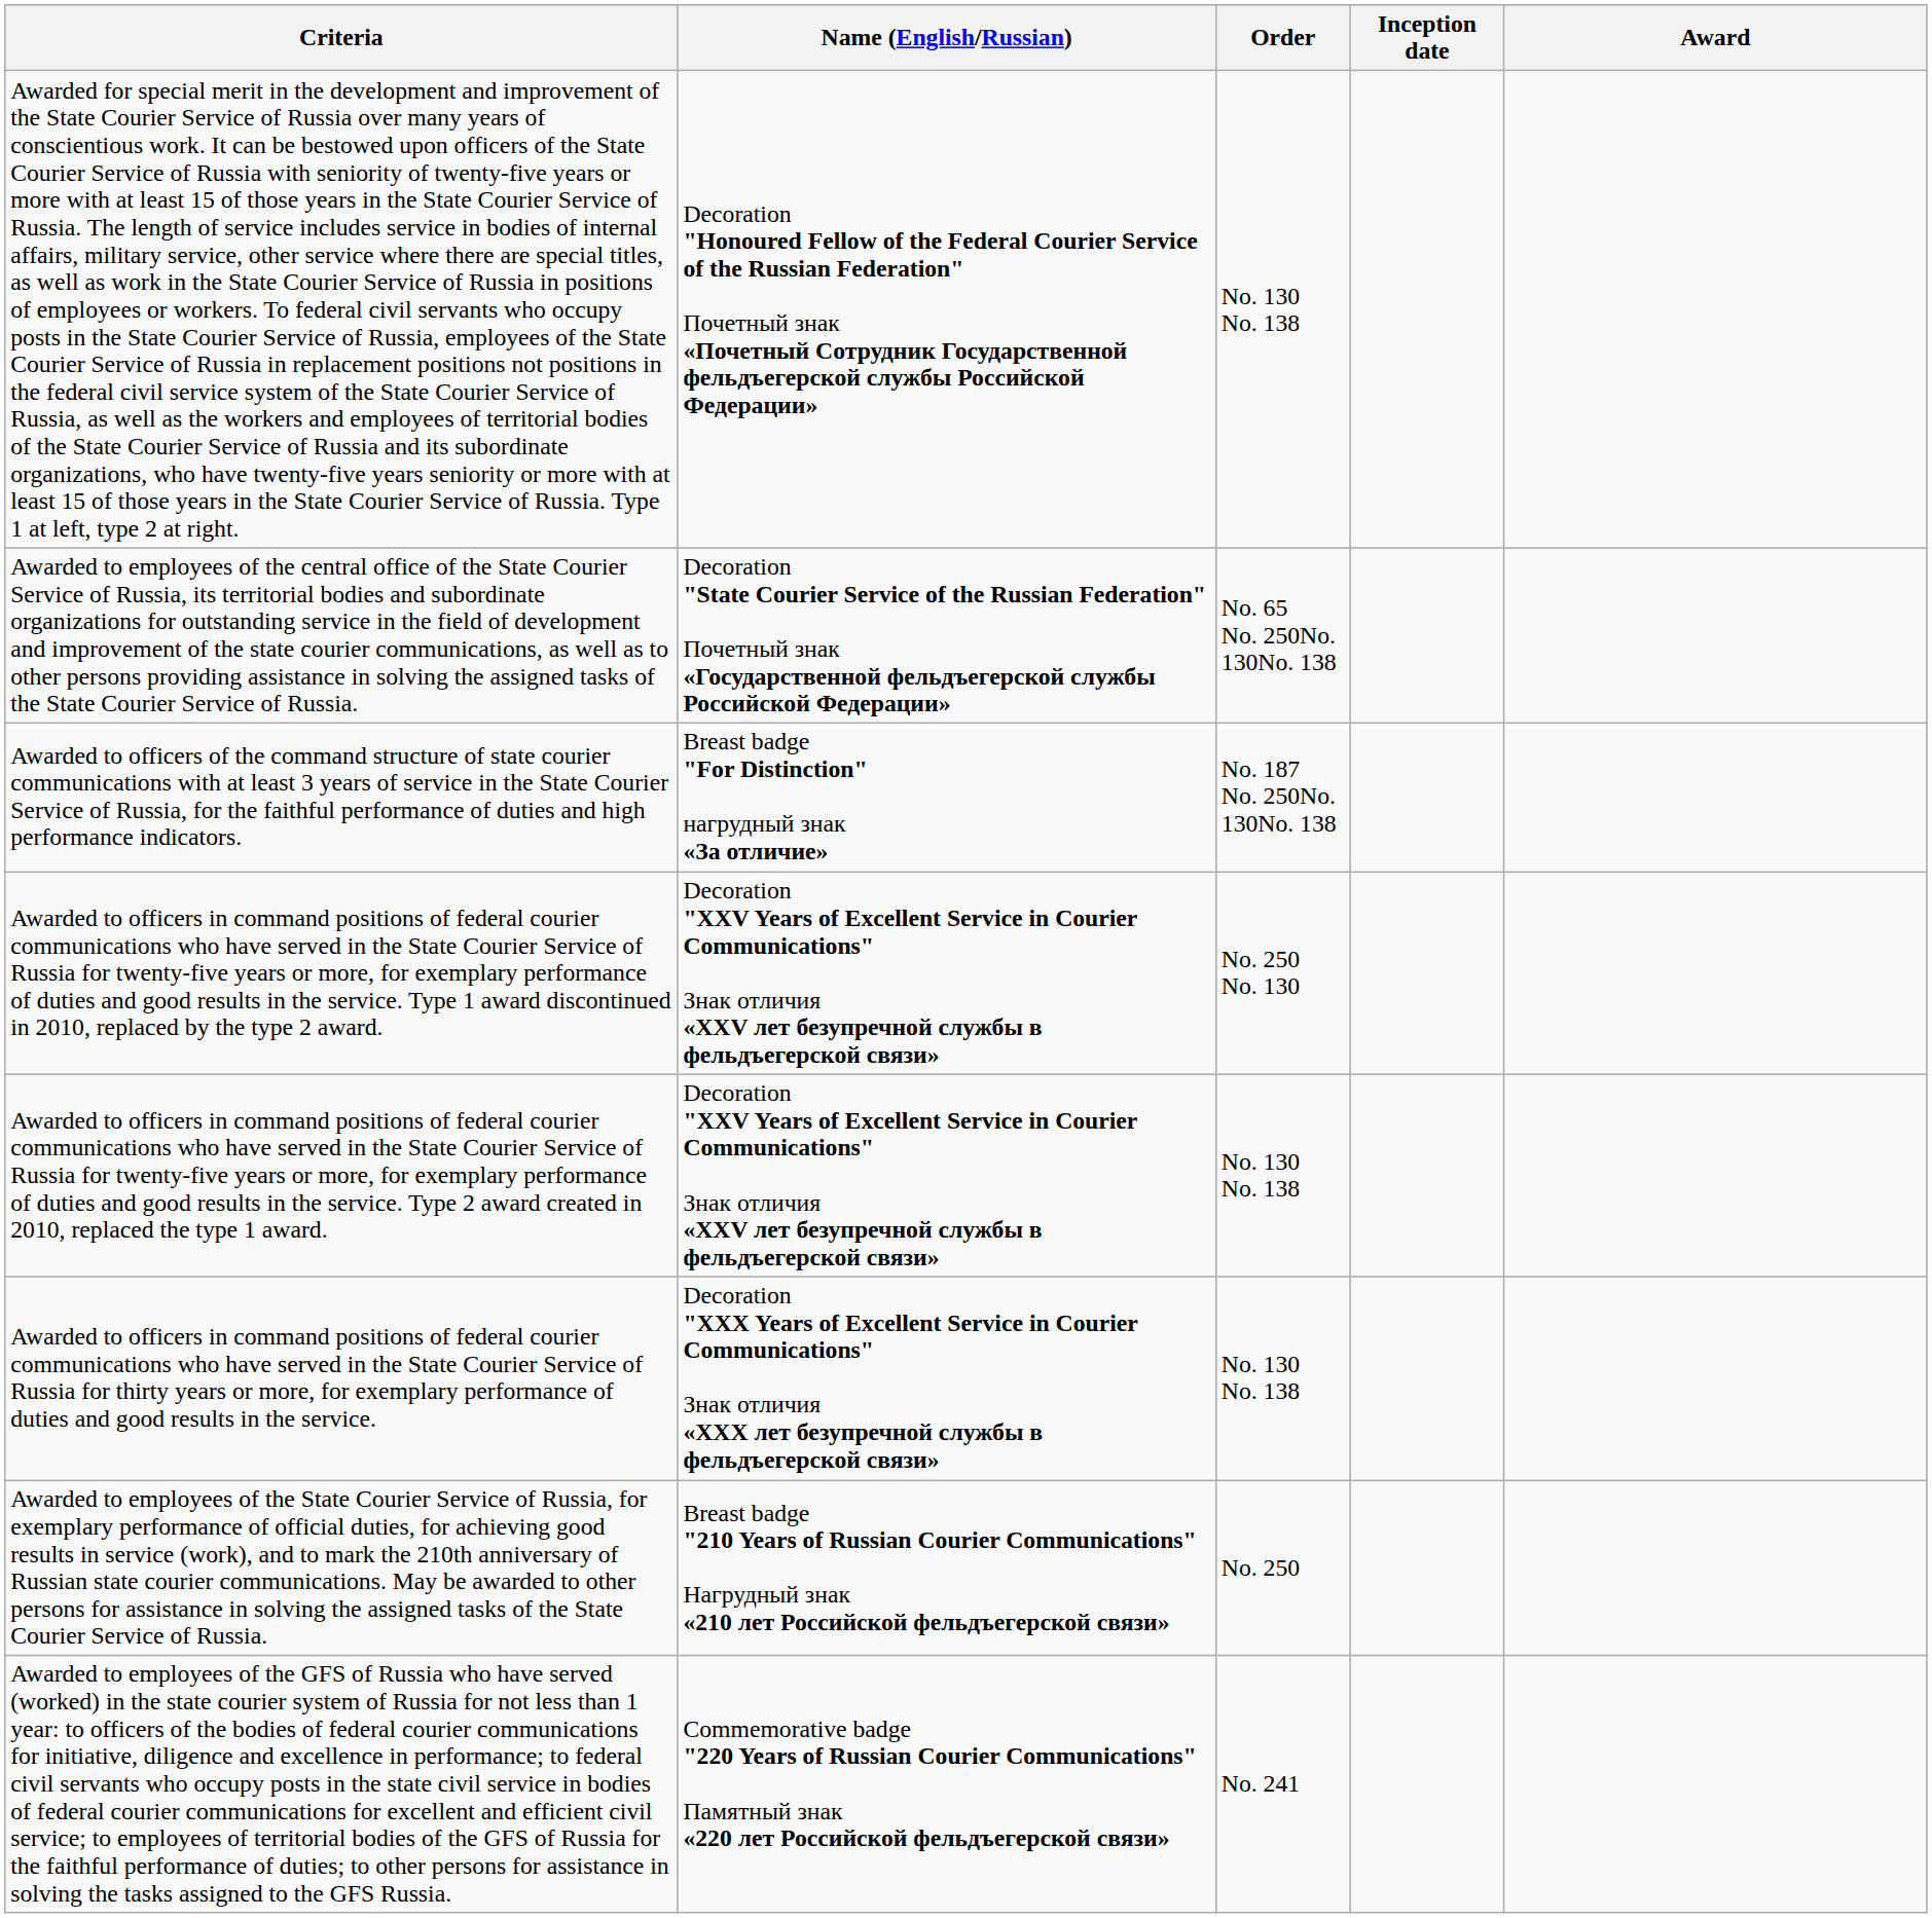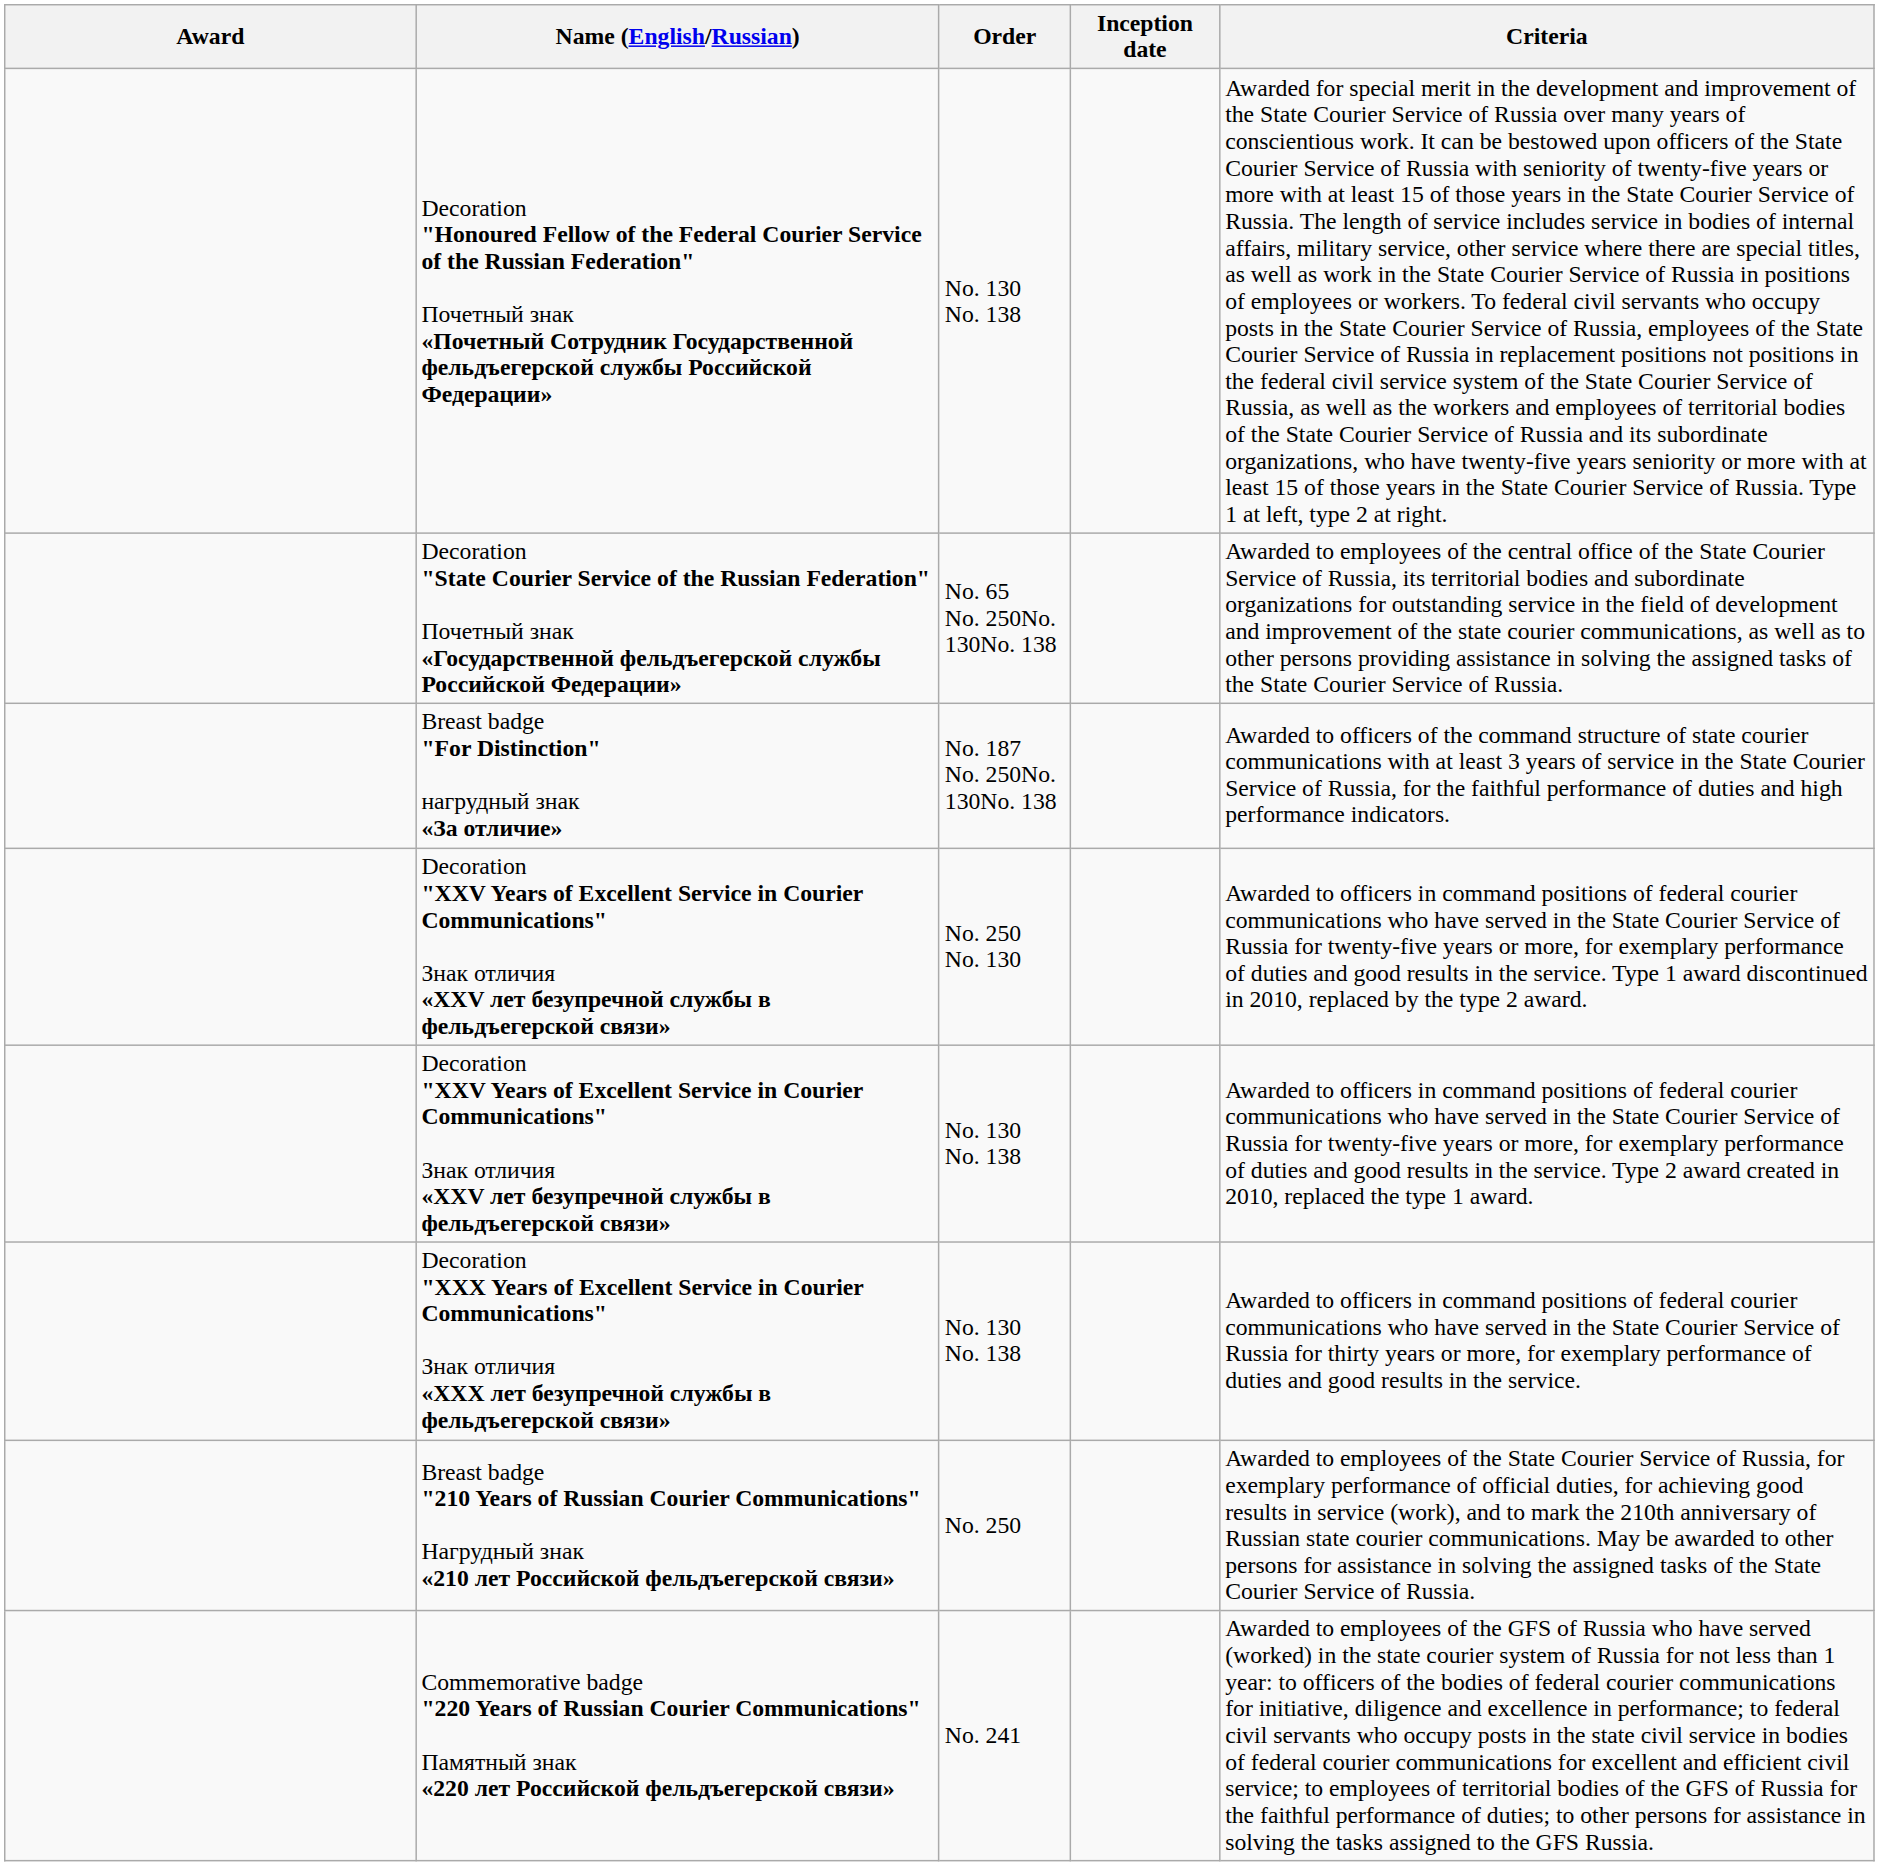columns swapped: Award <-> Criteria
